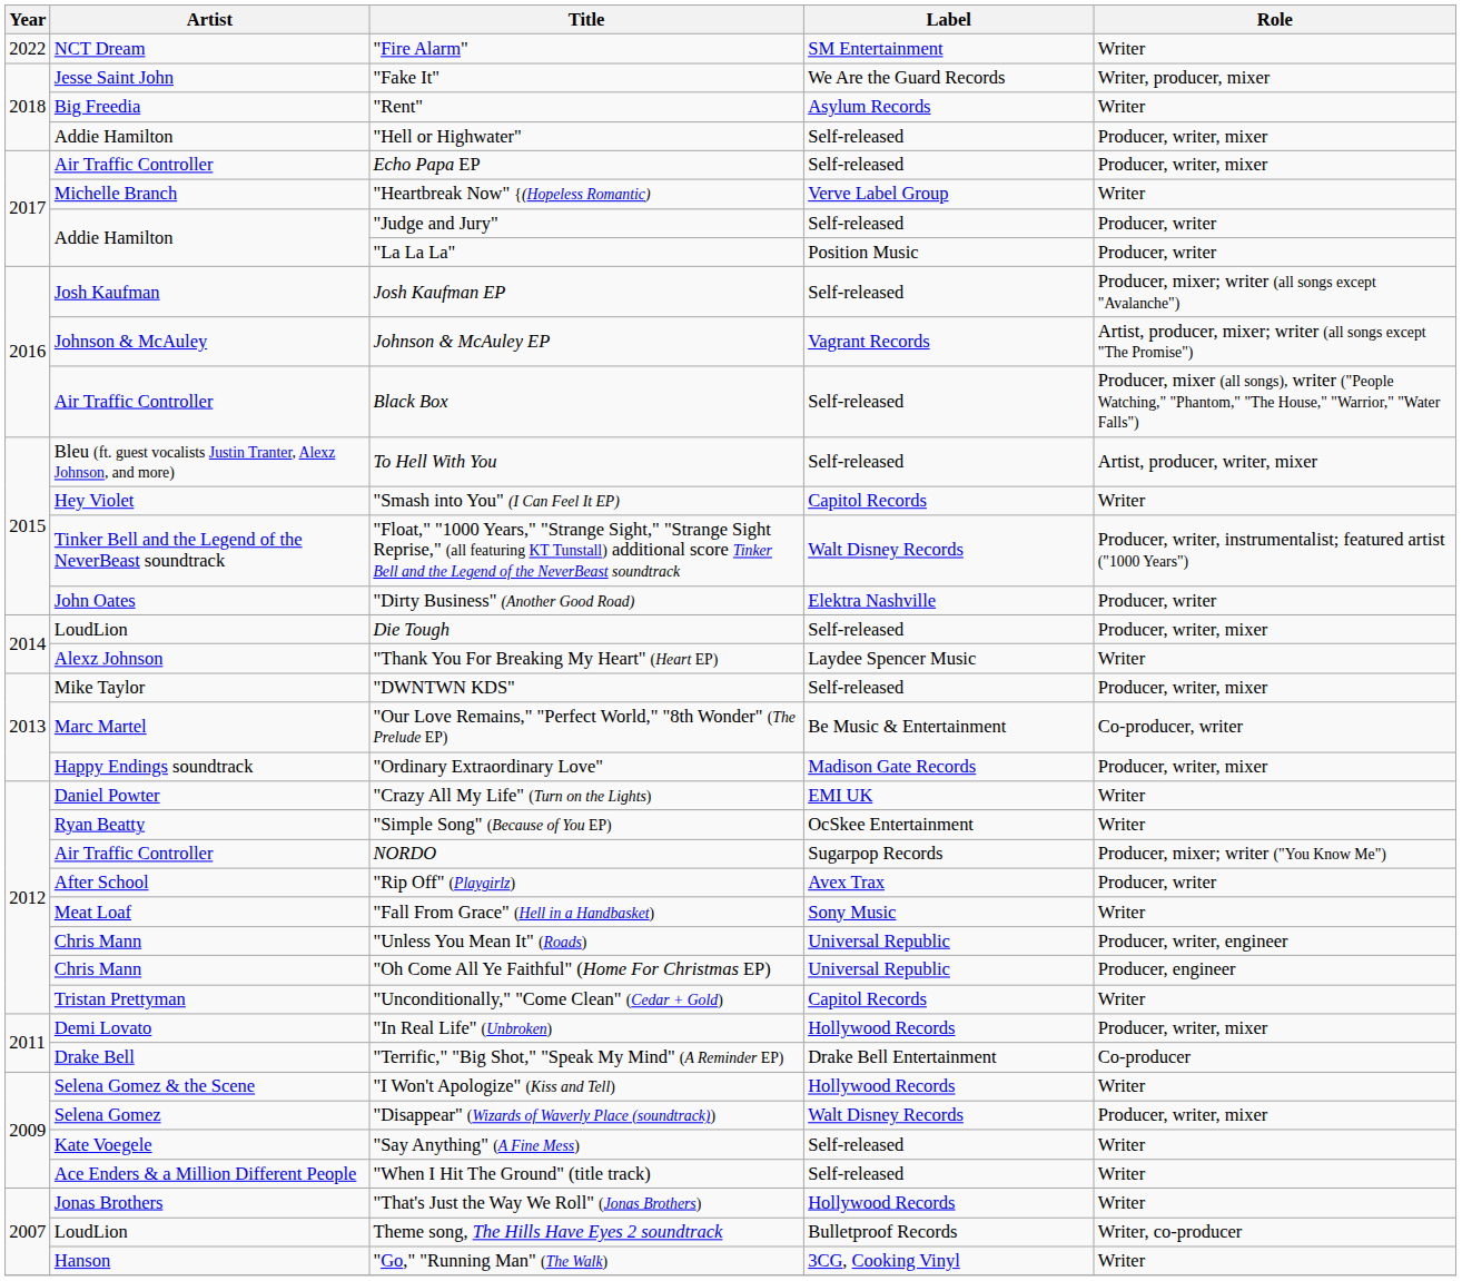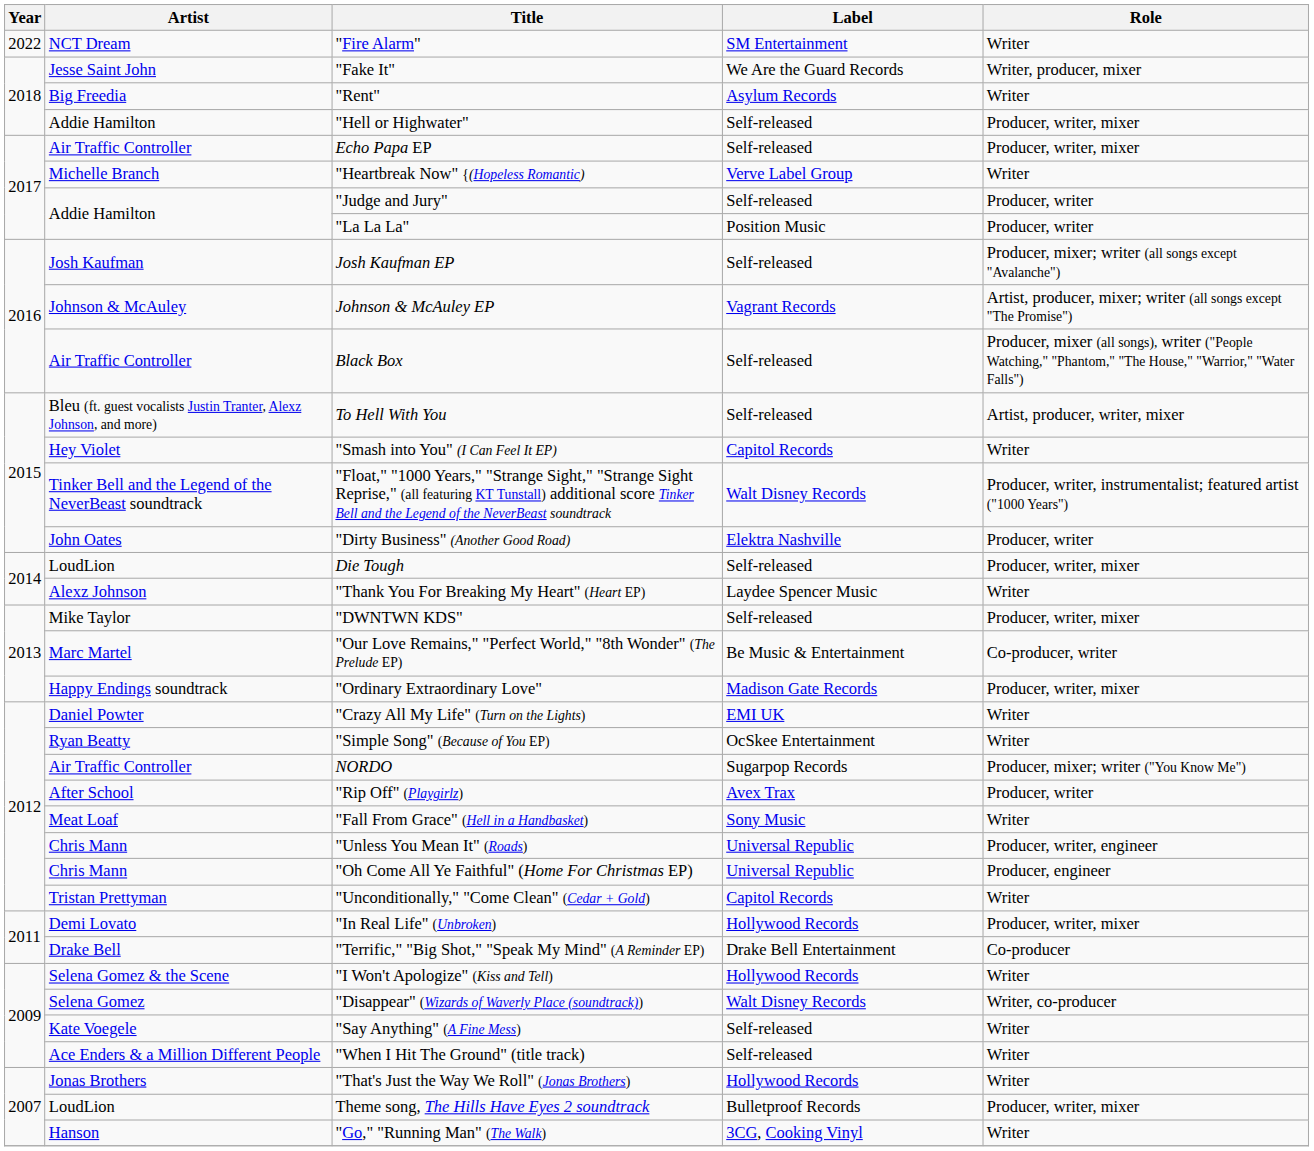"Disappear" (Wizards of Waverly Place (soundtrack)) | Role: Producer, writer, mixer -> Writer, co-producer
Theme song, The Hills Have Eyes 2 soundtrack | Role: Writer, co-producer -> Producer, writer, mixer
